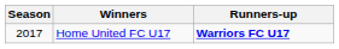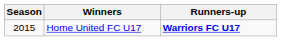Home United FC U17 | Season: 2017 -> 2015
